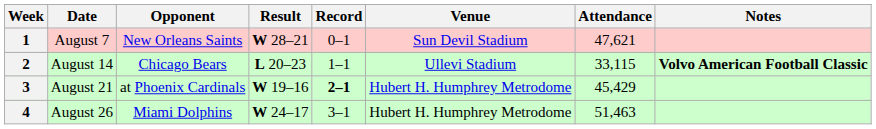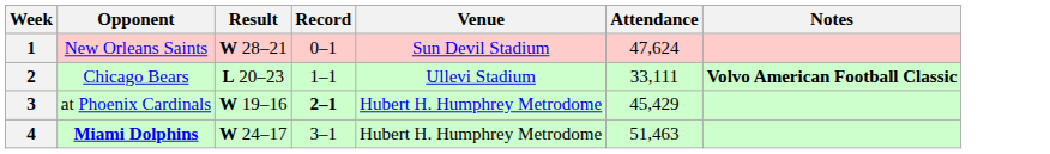- column: Date | August 7 | August 14 | August 21 | August 26
1 | Attendance: 47,621 -> 47,624
2 | Attendance: 33,115 -> 33,111
4 | Opponent: normal -> bold
